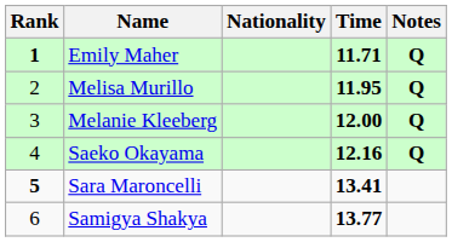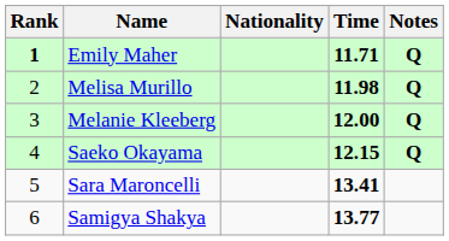Melisa Murillo | Time: 11.95 -> 11.98
Saeko Okayama | Time: 12.16 -> 12.15
Sara Maroncelli | Rank: bold -> normal
